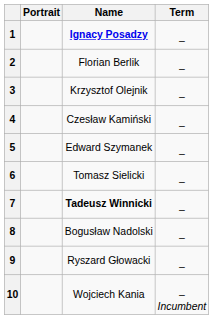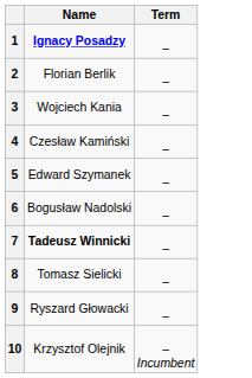- column: Portrait
3 | Name: Krzysztof Olejnik -> Wojciech Kania
6 | Name: Tomasz Sielicki -> Bogusław Nadolski
8 | Name: Bogusław Nadolski -> Tomasz Sielicki
10 | Name: Wojciech Kania -> Krzysztof Olejnik
